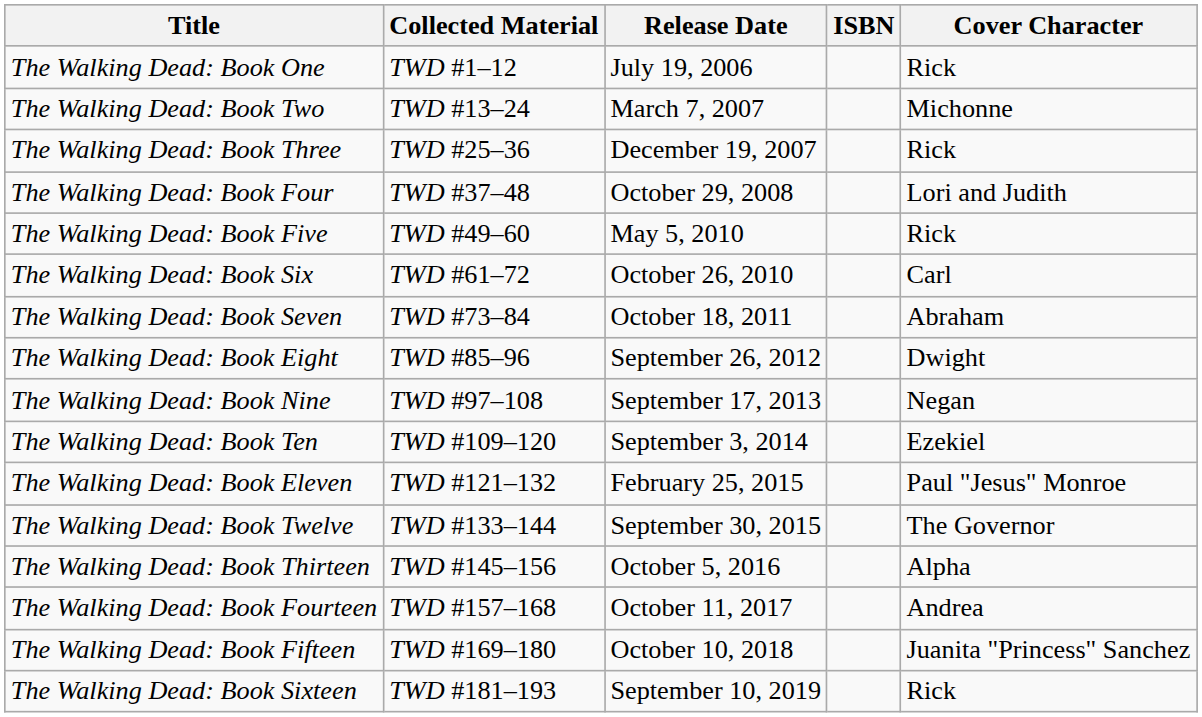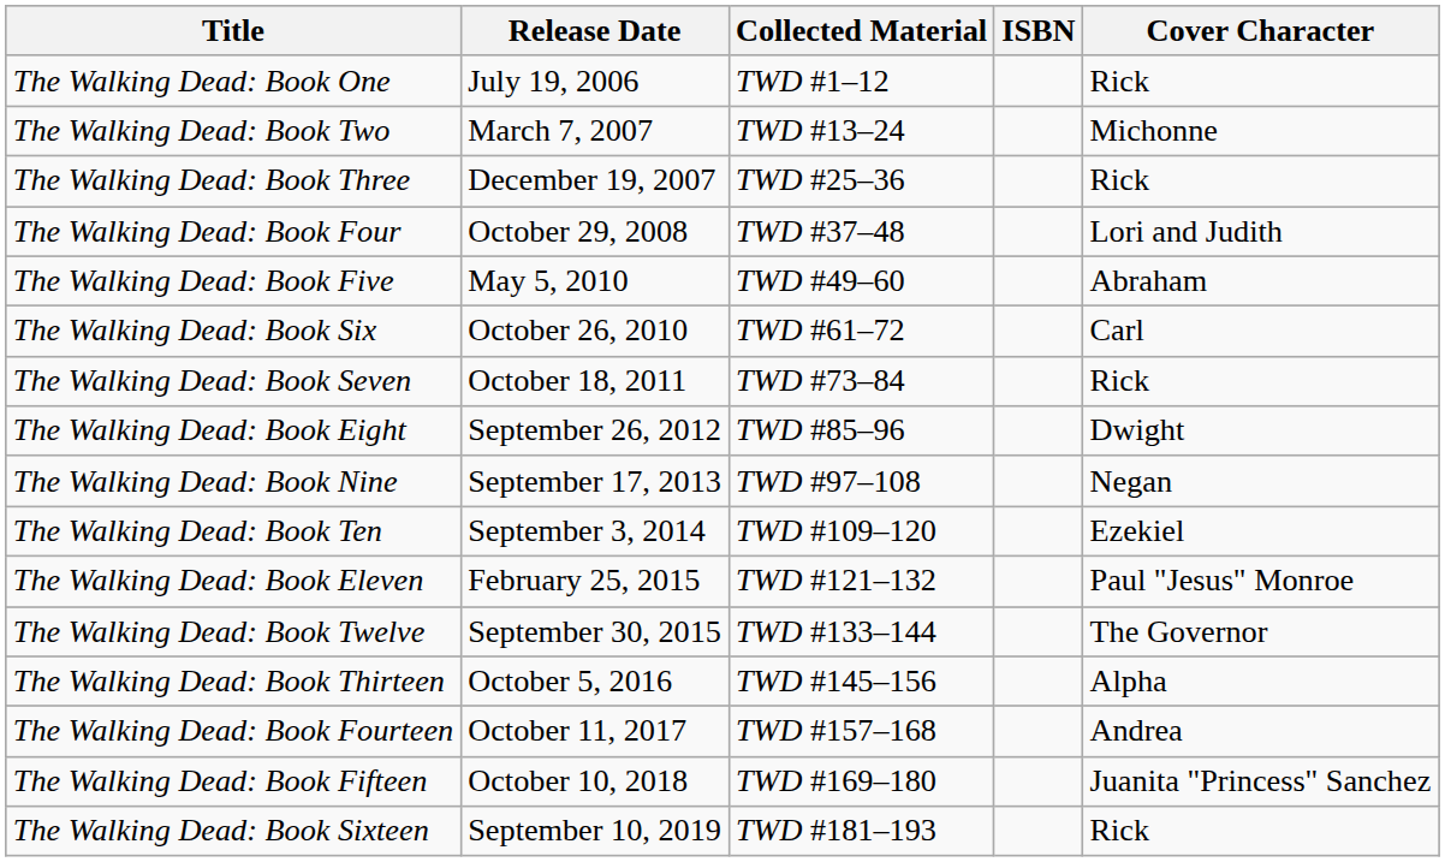columns swapped: Collected Material <-> Release Date
The Walking Dead: Book Five | Cover Character: Rick -> Abraham
The Walking Dead: Book Seven | Cover Character: Abraham -> Rick
